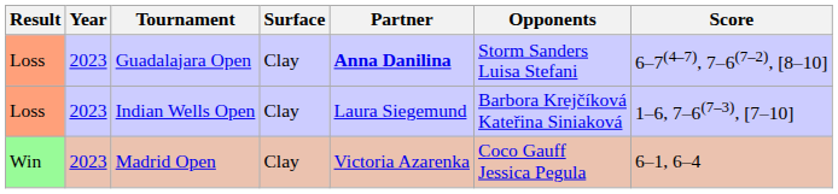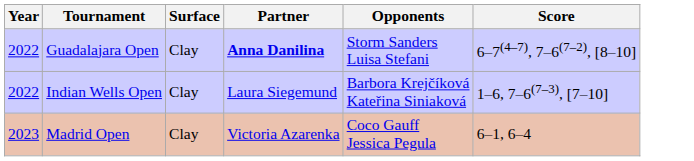- column: Result | Loss | Loss | Win
Guadalajara Open | Year: 2023 -> 2022
Indian Wells Open | Year: 2023 -> 2022
